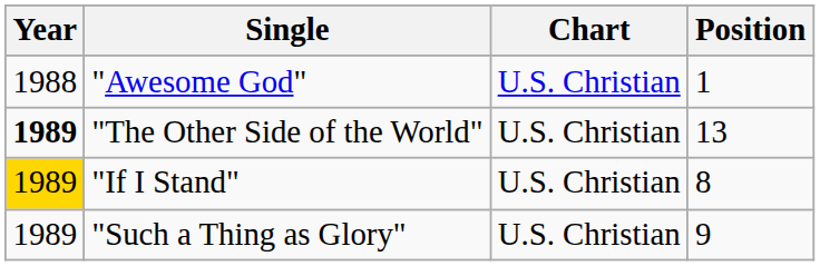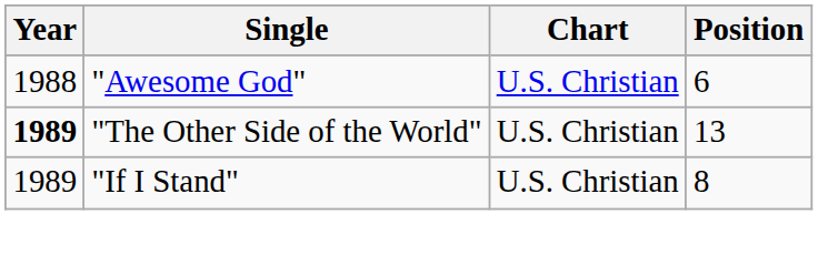"Awesome God" | Position: 1 -> 6
"If I Stand" | Year: gold background -> no background
- row: 1989 | "Such a Thing as Glory" | U.S. Christian | 9
